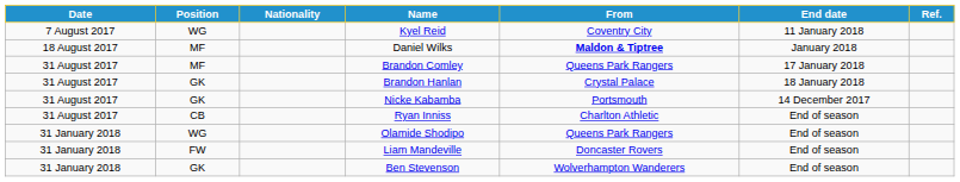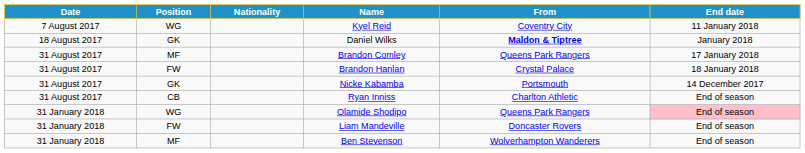- column: Ref.
Daniel Wilks | Position: MF -> GK
Brandon Hanlan | Position: GK -> FW
Olamide Shodipo | End date: no background -> pink background
Ben Stevenson | Position: GK -> MF
